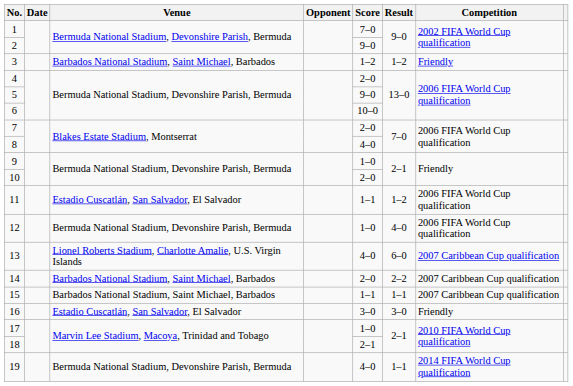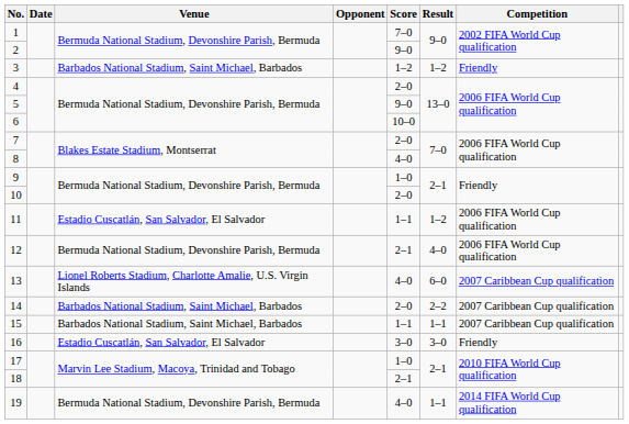12 | Score: 1–0 -> 2–1
